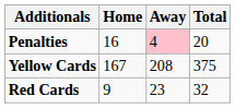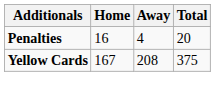Penalties | Away: pink background -> no background
- row: Red Cards | 9 | 23 | 32
